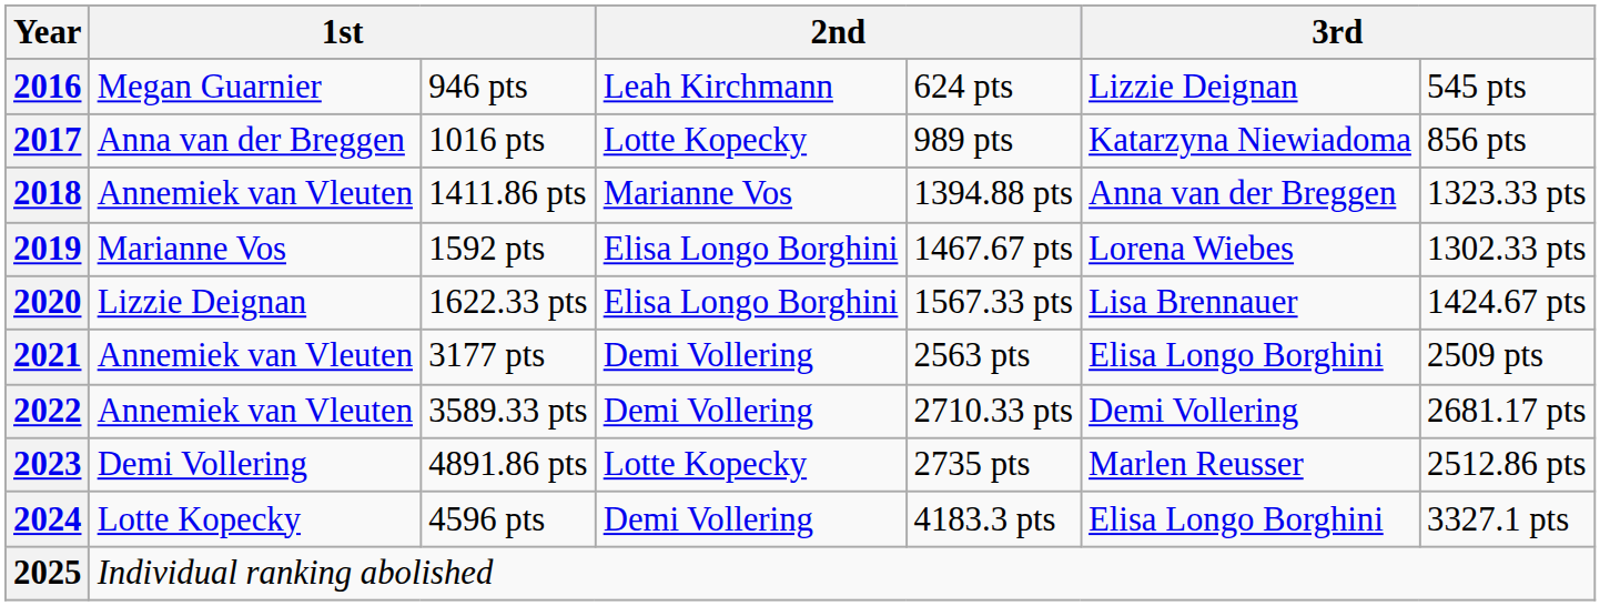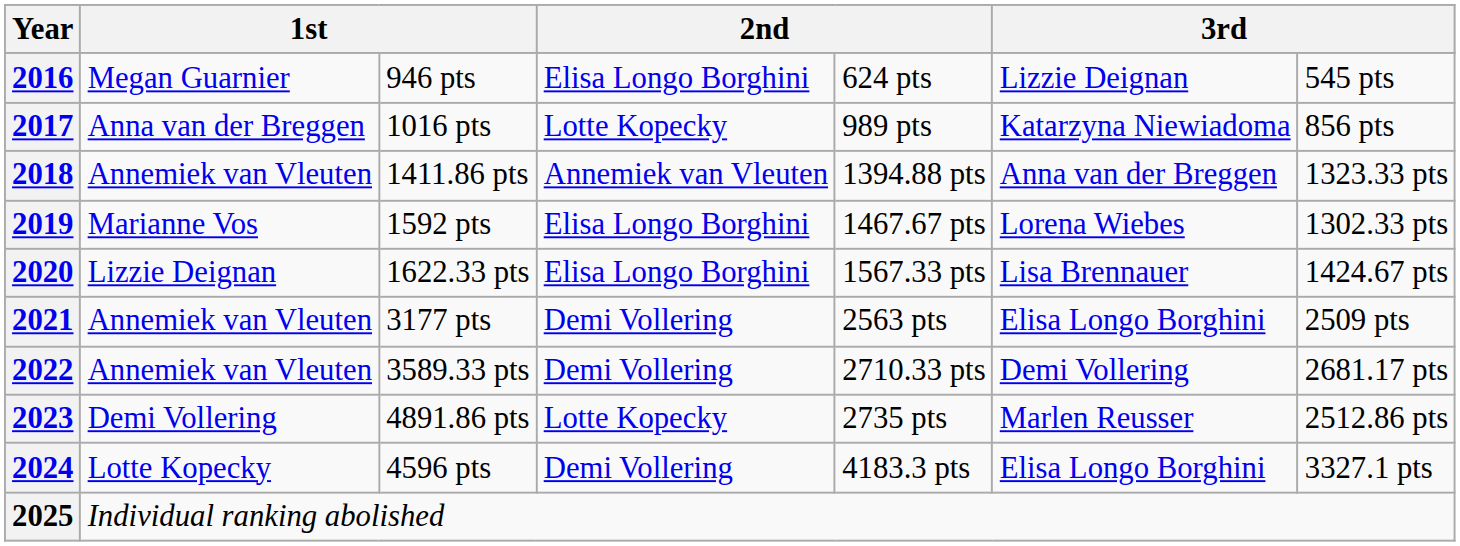2016 | column 4: Leah Kirchmann -> Elisa Longo Borghini
2018 | column 4: Marianne Vos -> Annemiek van Vleuten
